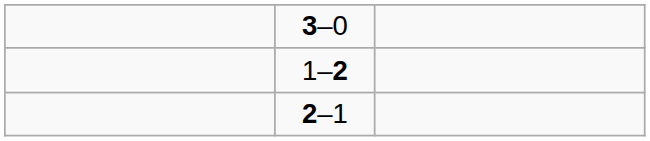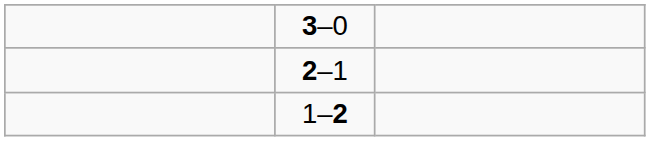rows swapped: 2–1 <-> 1–2
